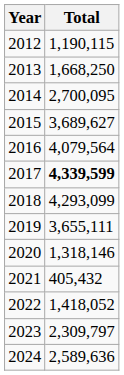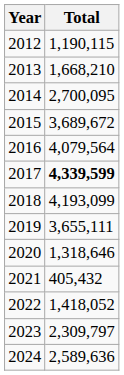2013 | Total: 1,668,250 -> 1,668,210
2015 | Total: 3,689,627 -> 3,689,672
2018 | Total: 4,293,099 -> 4,193,099
2020 | Total: 1,318,146 -> 1,318,646
